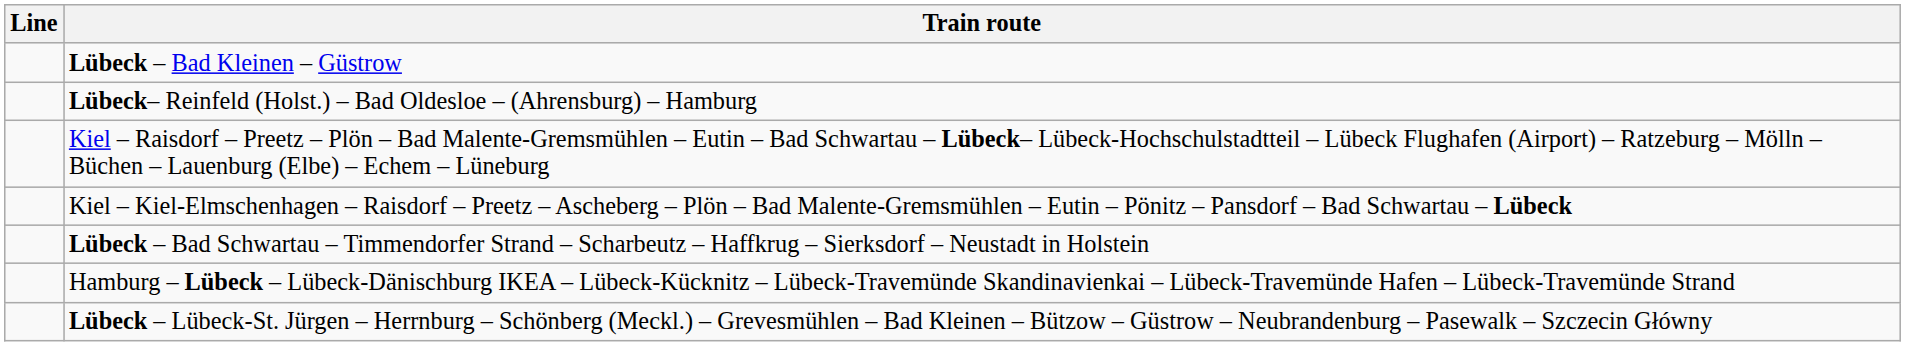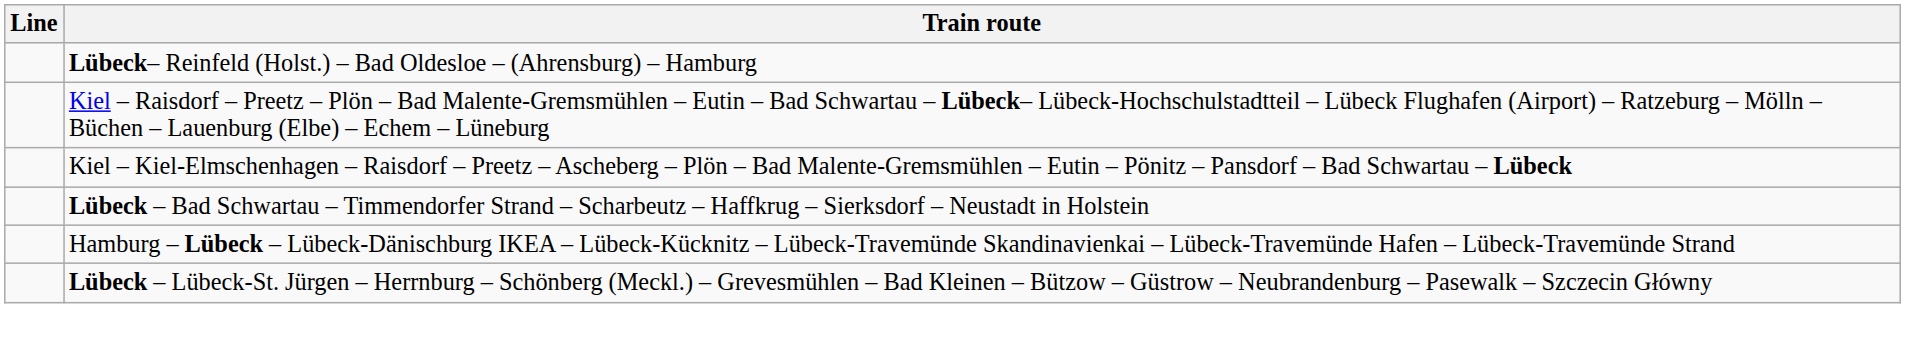- row: Lübeck – Bad Kleinen – Güstrow
